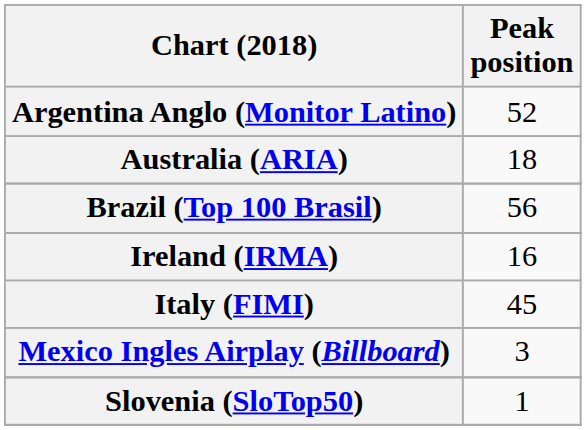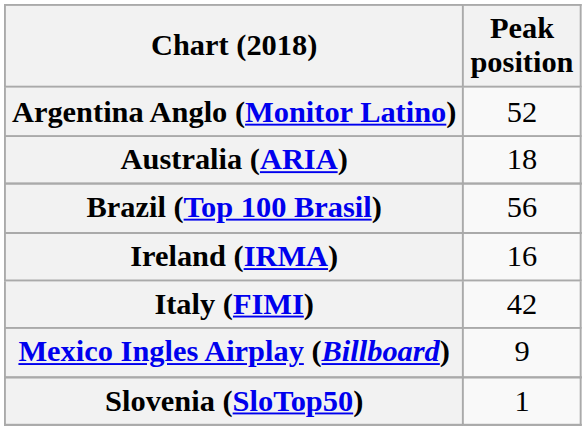Italy (FIMI) | Peak position: 45 -> 42
Mexico Ingles Airplay (Billboard) | Peak position: 3 -> 9
